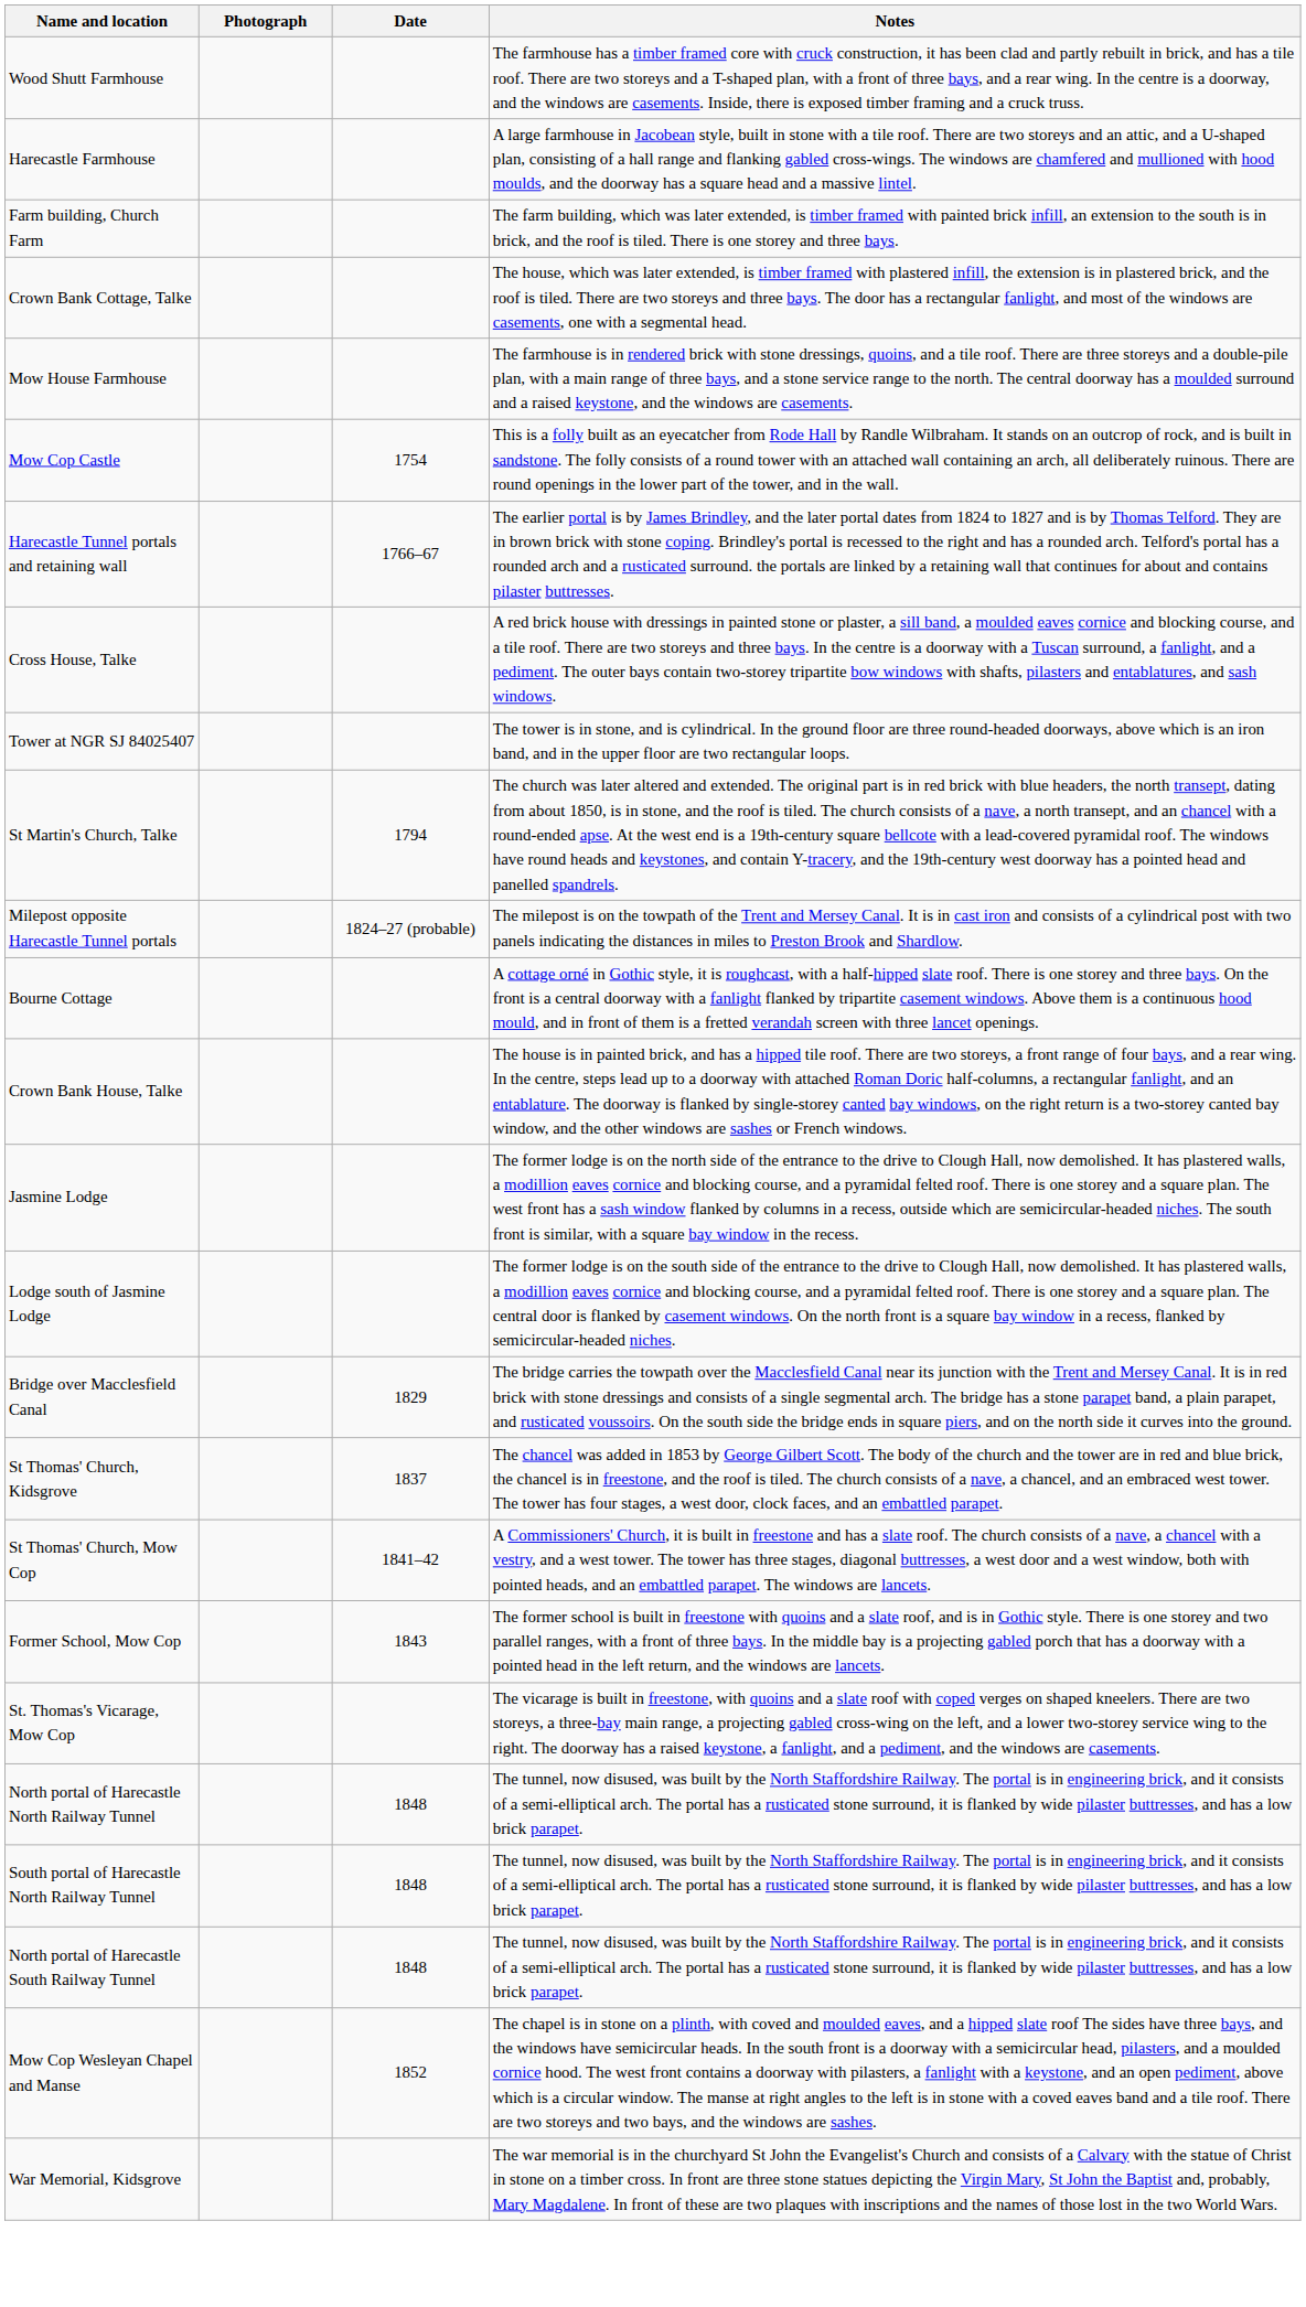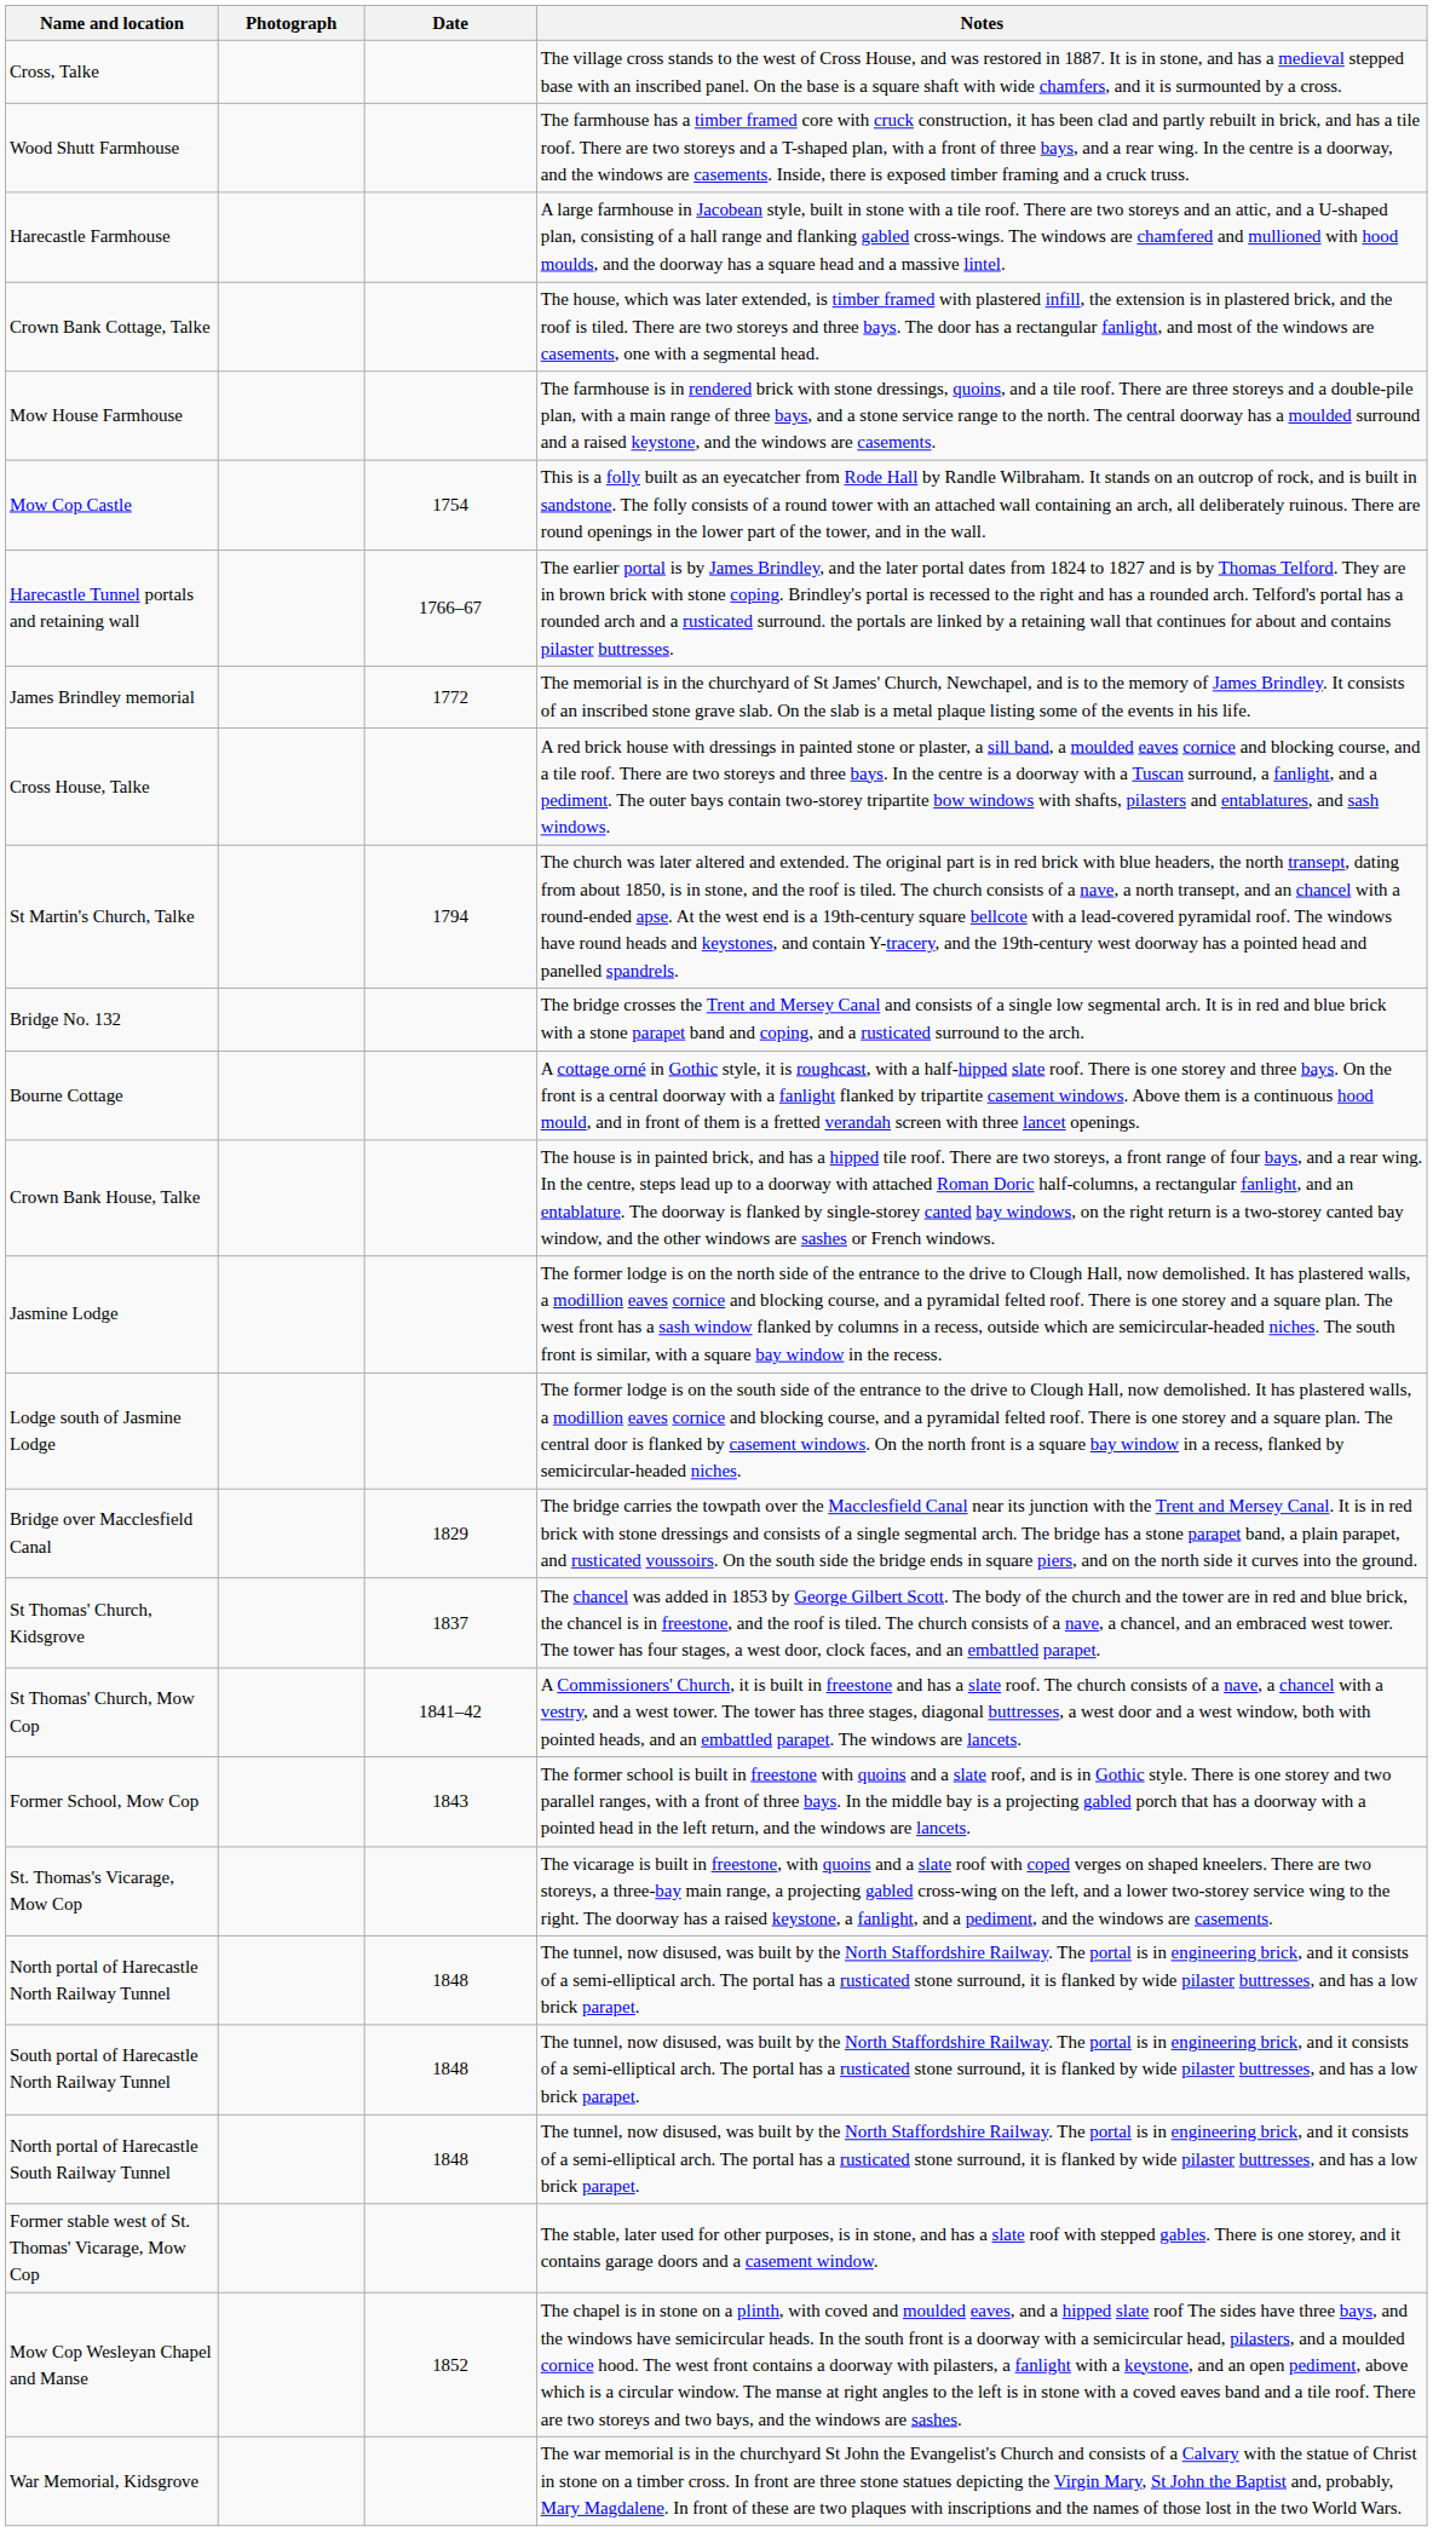+ row: Cross, Talke | The village cross stands to the west of Cross House, and was restored in 1887. It is in stone, and has a medieval stepped base with an inscribed panel. On the base is a square shaft with wide chamfers, and it is surmounted by a cross.
- row: Farm building, Church Farm | The farm building, which was later extended, is timber framed with painted brick infill, an extension to the south is in brick, and the roof is tiled. There is one storey and three bays.
+ row: James Brindley memorial | 1772 | The memorial is in the churchyard of St James' Church, Newchapel, and is to the memory of James Brindley. It consists of an inscribed stone grave slab. On the slab is a metal plaque listing some of the events in his life.
- row: Tower at NGR SJ 84025407 | The tower is in stone, and is cylindrical. In the ground floor are three round-headed doorways, above which is an iron band, and in the upper floor are two rectangular loops.
+ row: Bridge No. 132 | The bridge crosses the Trent and Mersey Canal and consists of a single low segmental arch. It is in red and blue brick with a stone parapet band and coping, and a rusticated surround to the arch.
- row: Milepost opposite Harecastle Tunnel portals | 1824–27 (probable) | The milepost is on the towpath of the Trent and Mersey Canal. It is in cast iron and consists of a cylindrical post with two panels indicating the distances in miles to Preston Brook and Shardlow.
+ row: Former stable west of St. Thomas' Vicarage, Mow Cop | The stable, later used for other purposes, is in stone, and has a slate roof with stepped gables. There is one storey, and it contains garage doors and a casement window.
